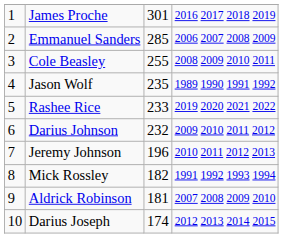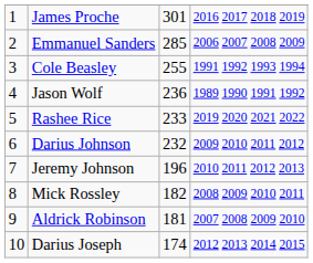Cole Beasley | column 4: 2008 2009 2010 2011 -> 1991 1992 1993 1994
Jason Wolf | column 3: 235 -> 236
Mick Rossley | column 4: 1991 1992 1993 1994 -> 2008 2009 2010 2011
